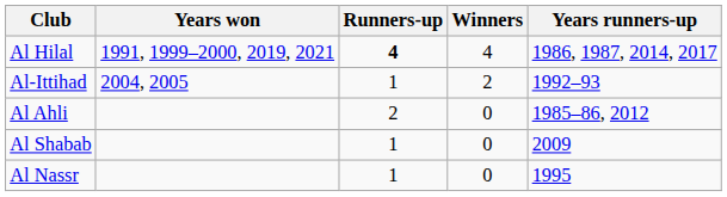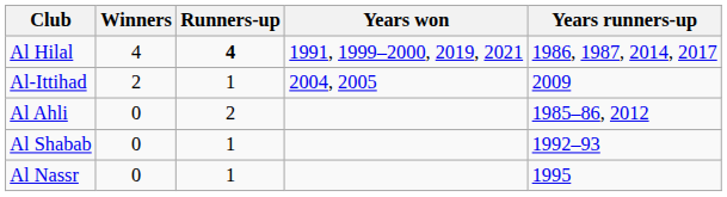columns swapped: Winners <-> Years won
Al-Ittihad | Years runners-up: 1992–93 -> 2009
Al Shabab | Years runners-up: 2009 -> 1992–93
